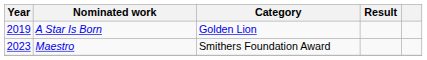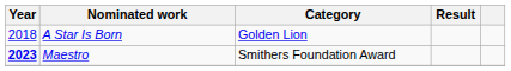A Star Is Born | Year: 2019 -> 2018
Maestro | Year: normal -> bold
